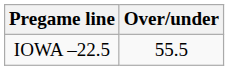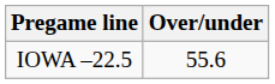IOWA –22.5 | Over/under: 55.5 -> 55.6
